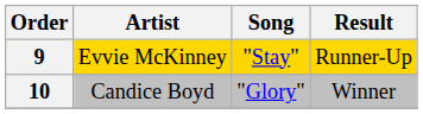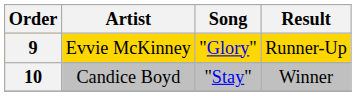9 | Song: "Stay" -> "Glory"
10 | Song: "Glory" -> "Stay"
